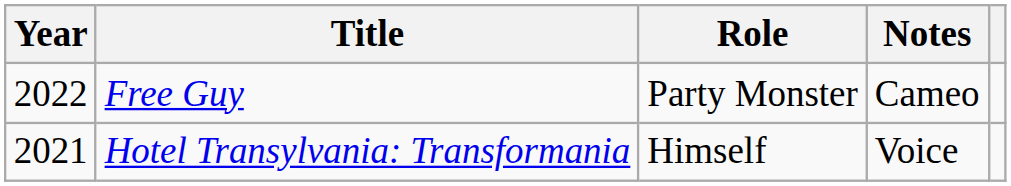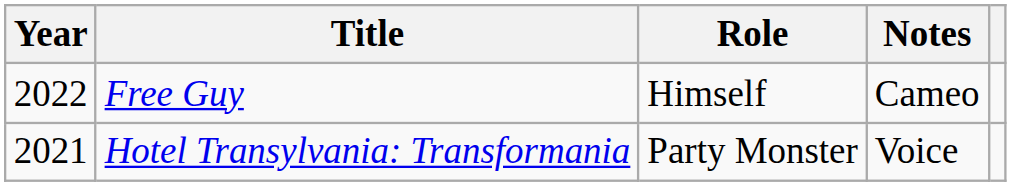Free Guy | Role: Party Monster -> Himself
Hotel Transylvania: Transformania | Role: Himself -> Party Monster
